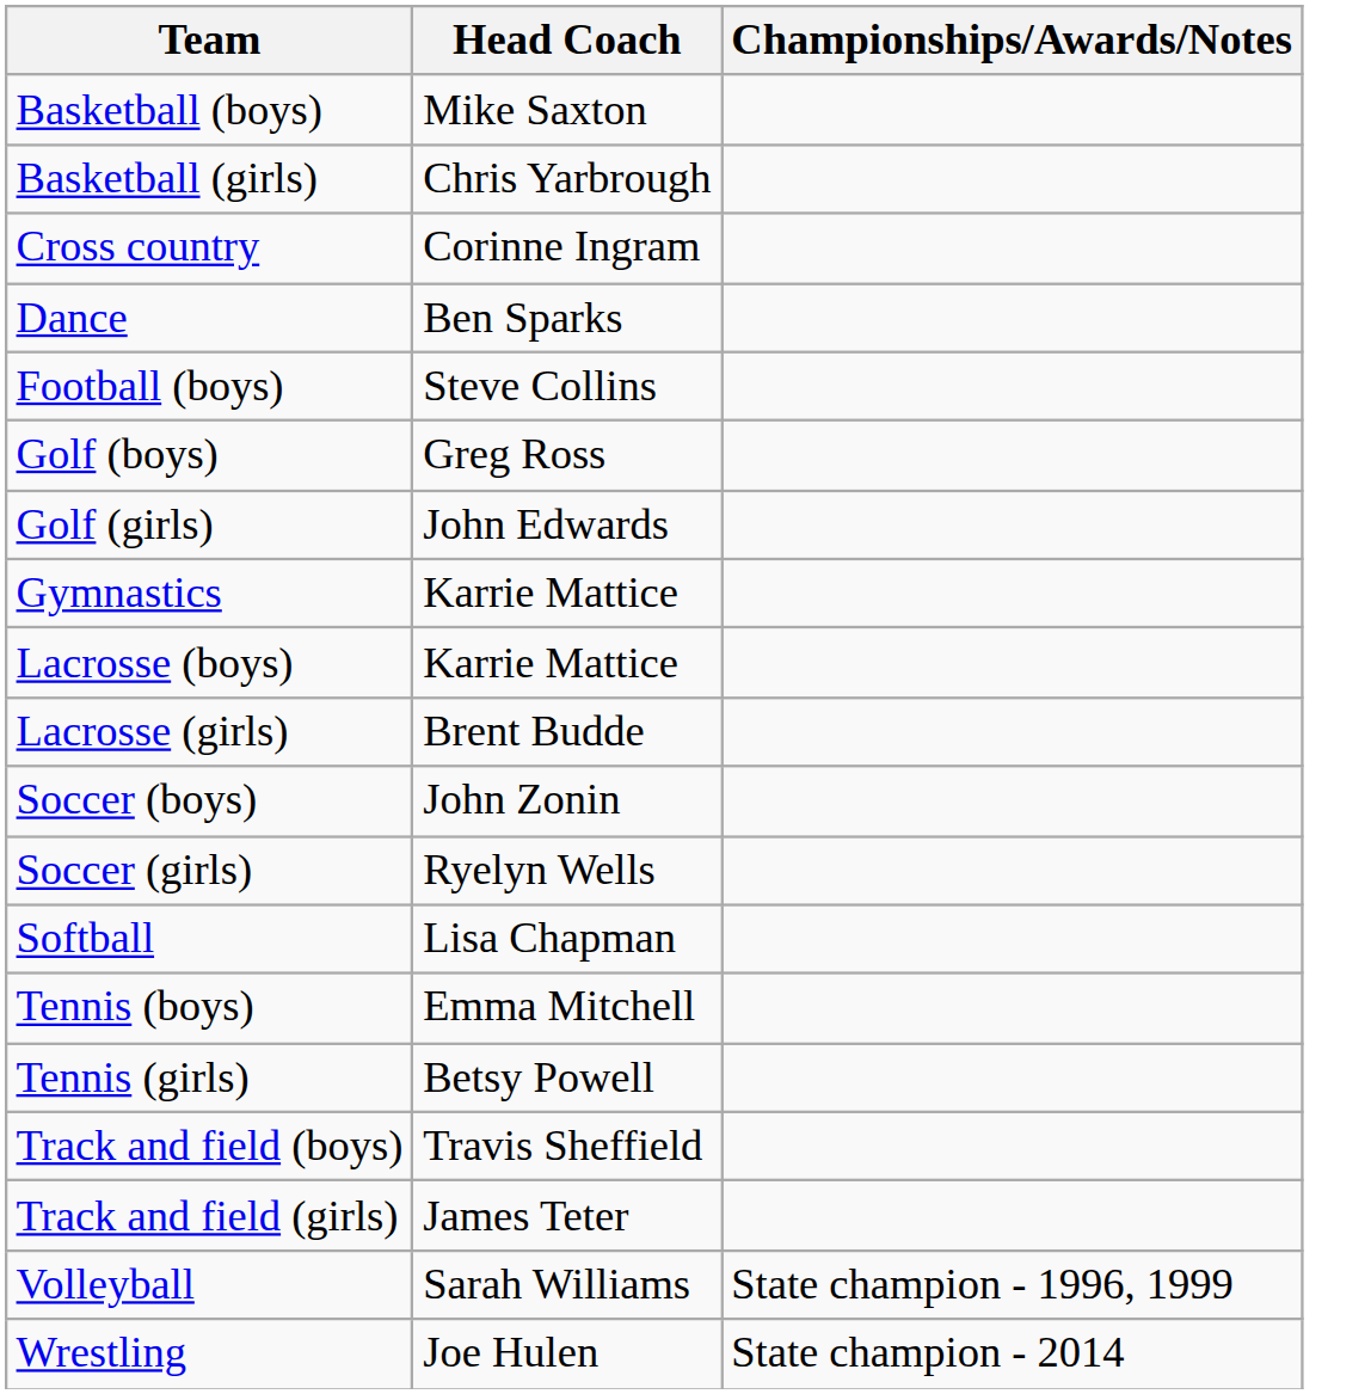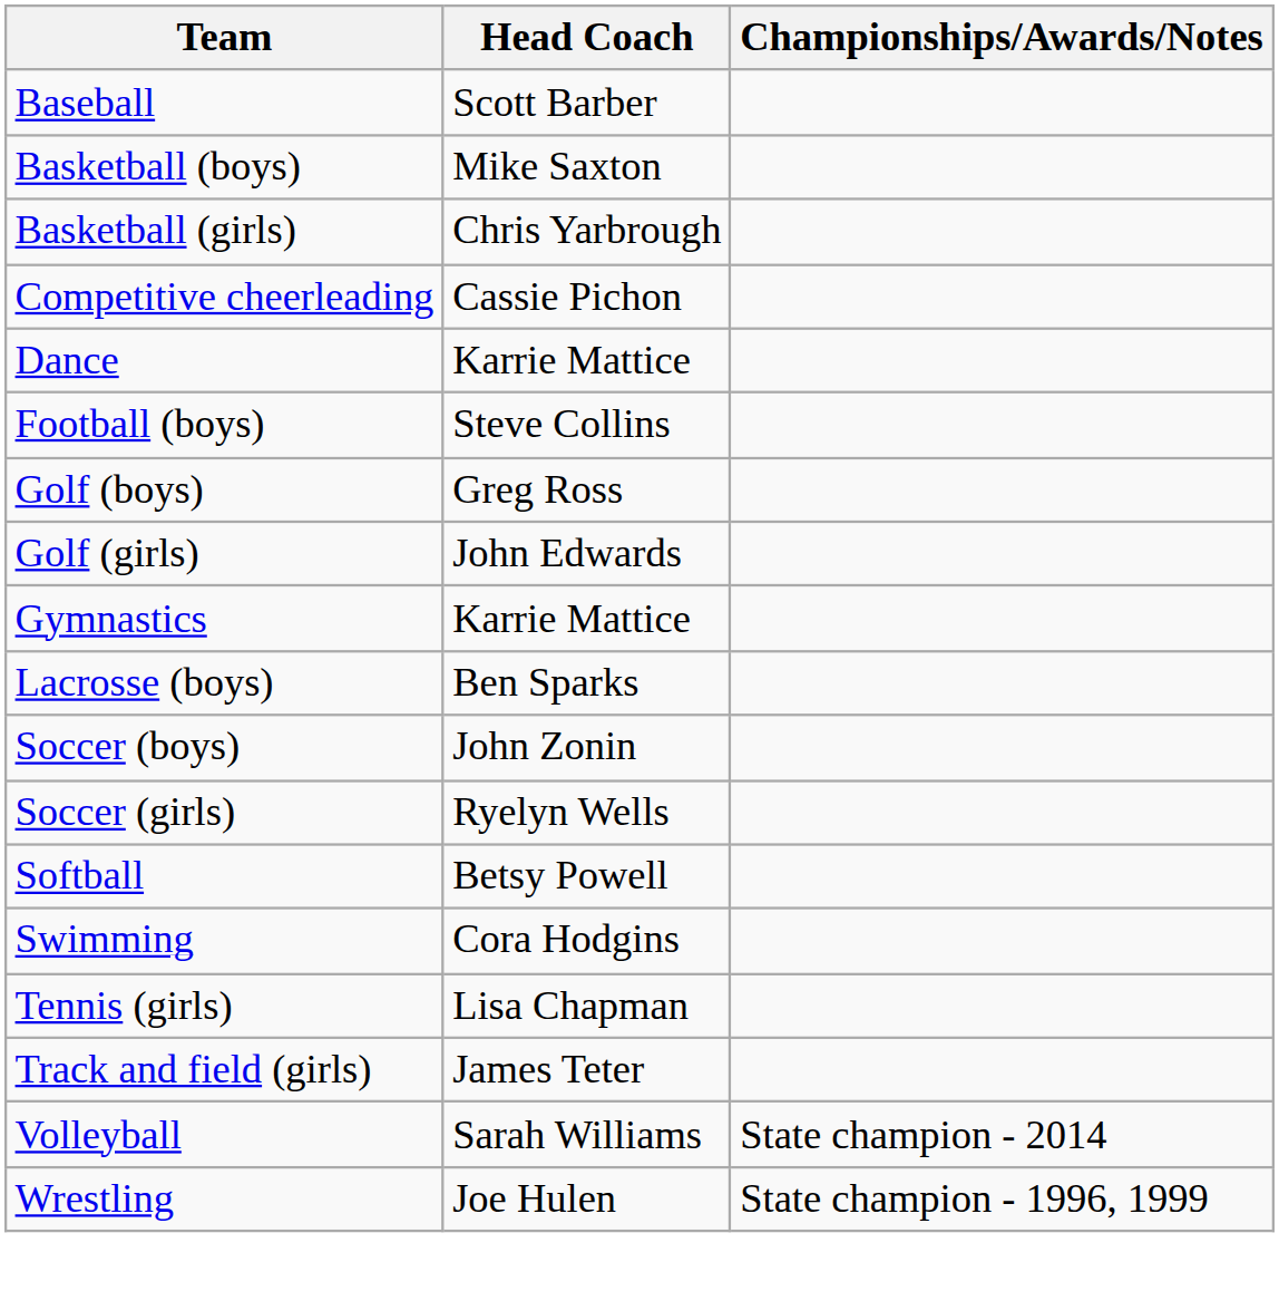+ row: Baseball | Scott Barber
- row: Cross country | Corinne Ingram
+ row: Competitive cheerleading | Cassie Pichon
Dance | Head Coach: Ben Sparks -> Karrie Mattice
Lacrosse (boys) | Head Coach: Karrie Mattice -> Ben Sparks
- row: Lacrosse (girls) | Brent Budde
Softball | Head Coach: Lisa Chapman -> Betsy Powell
+ row: Swimming | Cora Hodgins
- row: Tennis (boys) | Emma Mitchell
Tennis (girls) | Head Coach: Betsy Powell -> Lisa Chapman
- row: Track and field (boys) | Travis Sheffield
Volleyball | Championships/Awards/Notes: State champion - 1996, 1999 -> State champion - 2014
Wrestling | Championships/Awards/Notes: State champion - 2014 -> State champion - 1996, 1999
